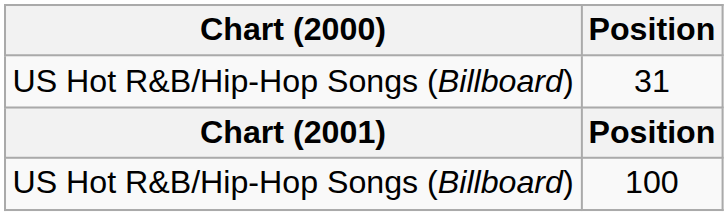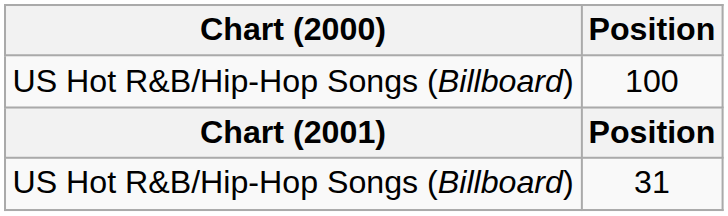rows swapped: 31 <-> 100
